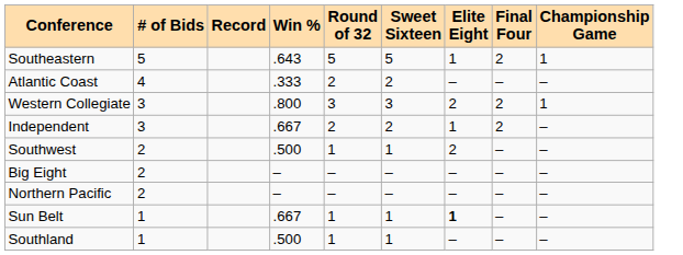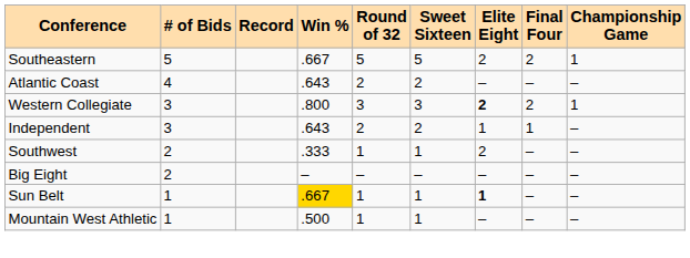Southeastern | Win %: .643 -> .667
Southeastern | Elite Eight: 1 -> 2
Atlantic Coast | Win %: .333 -> .643
Western Collegiate | Elite Eight: normal -> bold
Independent | Win %: .667 -> .643
Independent | Final Four: 2 -> 1
Southwest | Win %: .500 -> .333
- row: Northern Pacific | 2 | – | – | – | – | – | –
Sun Belt | Win %: no background -> gold background
+ row: Mountain West Athletic | 1 | .500 | 1 | 1 | – | – | –
- row: Southland | 1 | .500 | 1 | 1 | – | – | –
